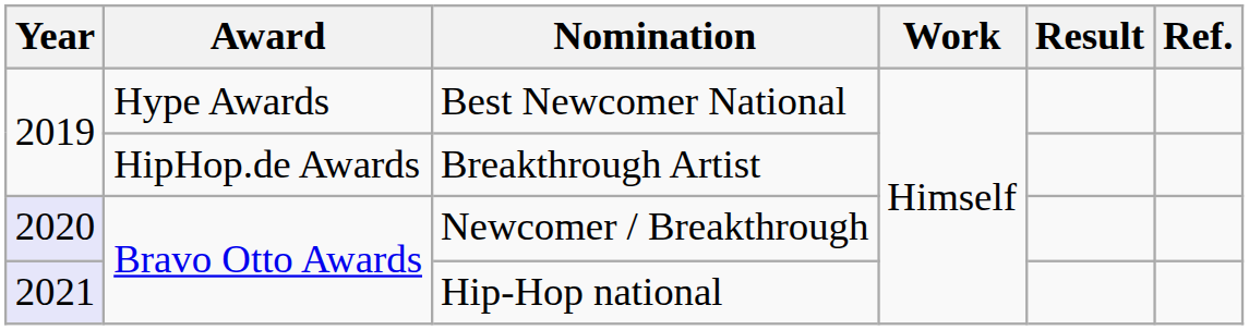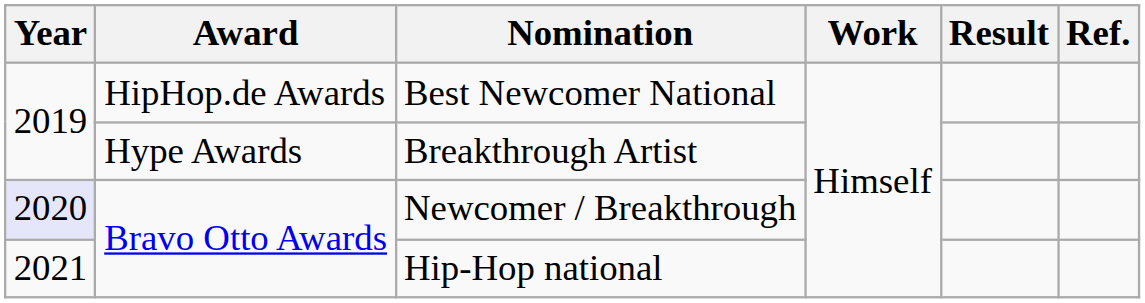Best Newcomer National | Award: Hype Awards -> HipHop.de Awards
Breakthrough Artist | Award: HipHop.de Awards -> Hype Awards
Hip-Hop national | Year: lavender background -> no background
